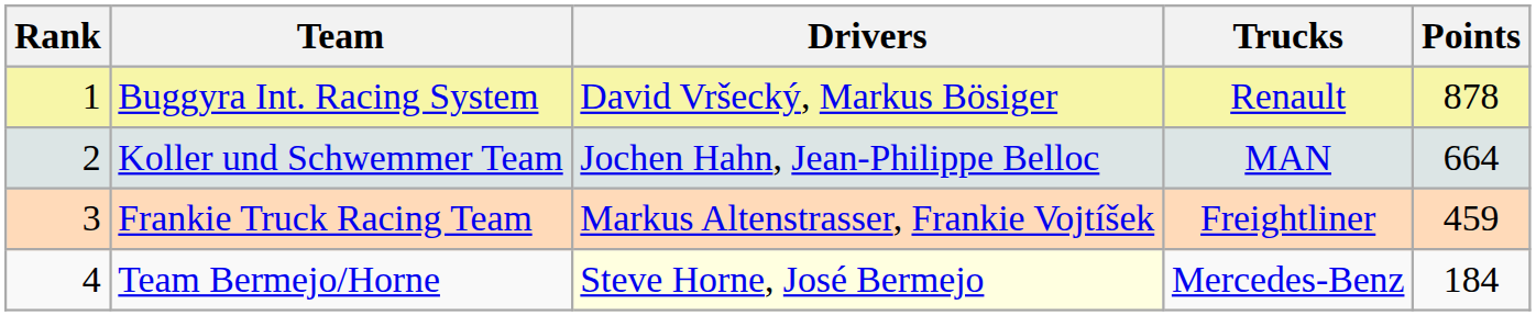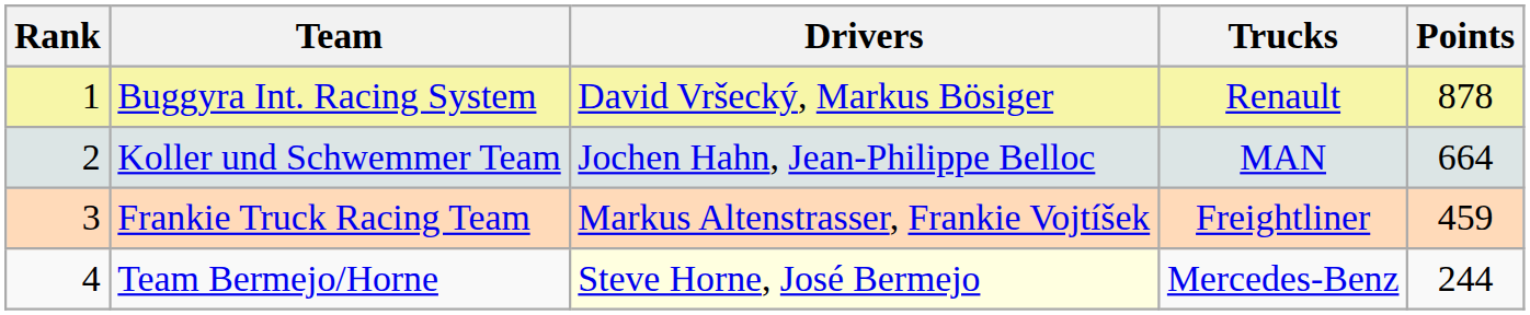Team Bermejo/Horne | Points: 184 -> 244
